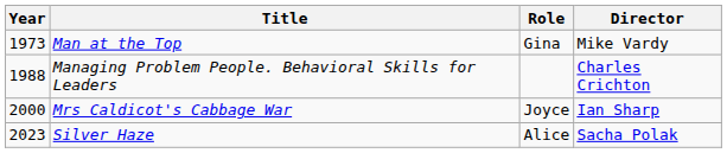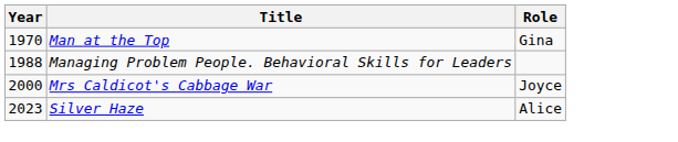- column: Director | Mike Vardy | Charles Crichton | Ian Sharp | Sacha Polak
Man at the Top | Year: 1973 -> 1970
